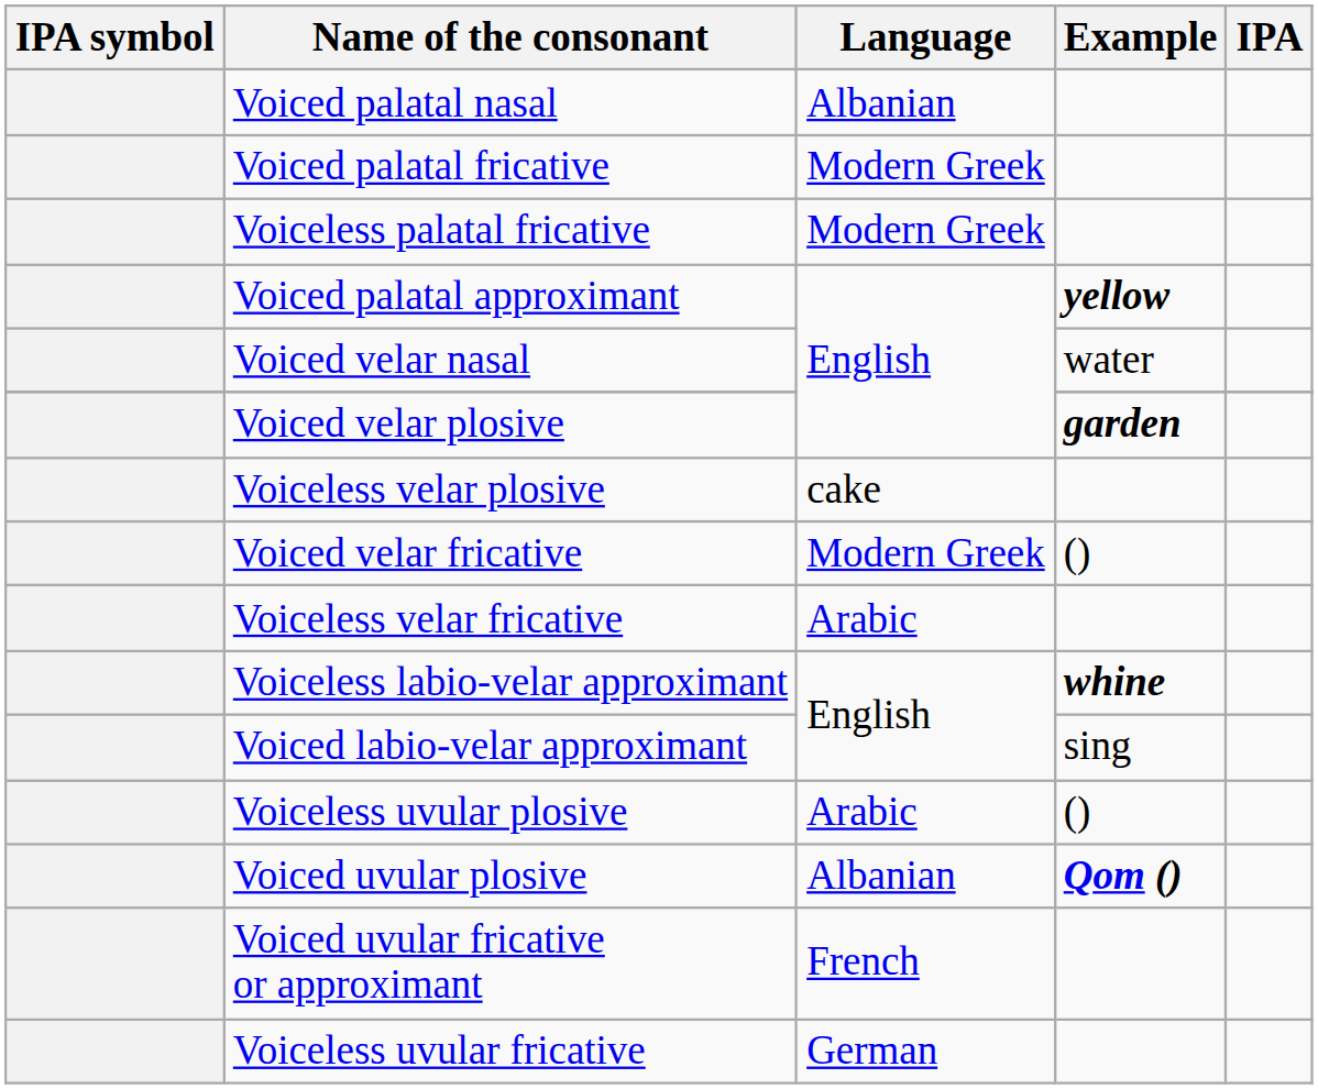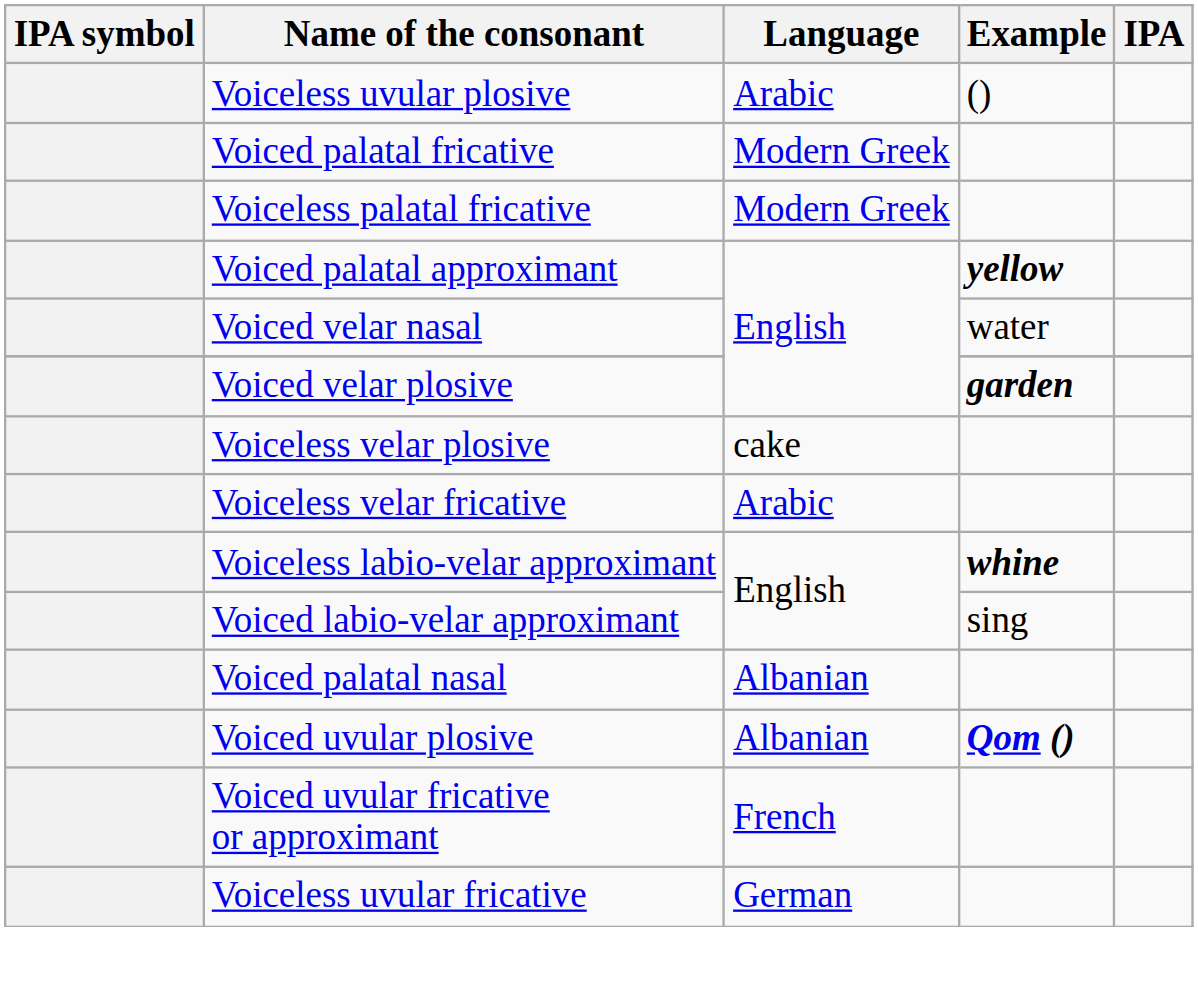rows swapped: Voiced palatal nasal <-> Voiceless uvular plosive
- row: Voiced velar fricative | Modern Greek | ()
